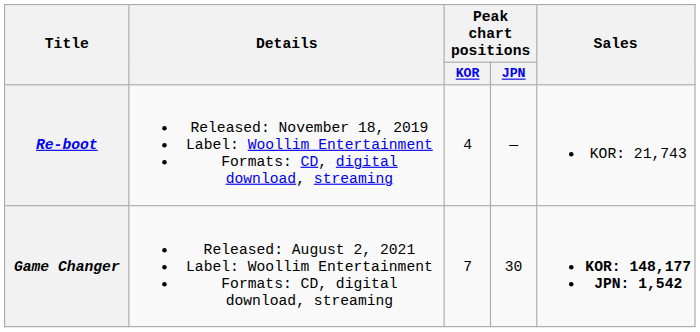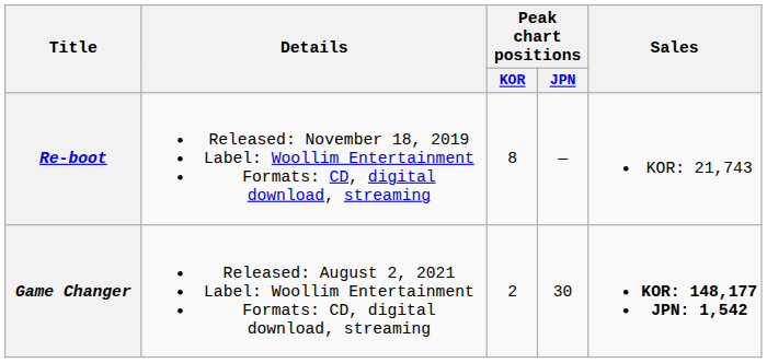Re-boot | Peak chart positions / KOR: 4 -> 8
Game Changer | Peak chart positions / KOR: 7 -> 2
